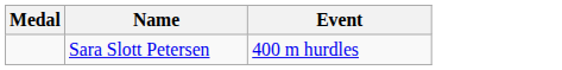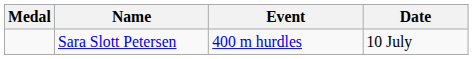+ column: Date | 10 July
